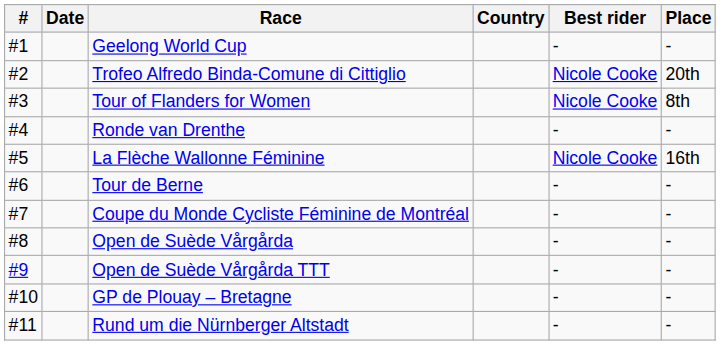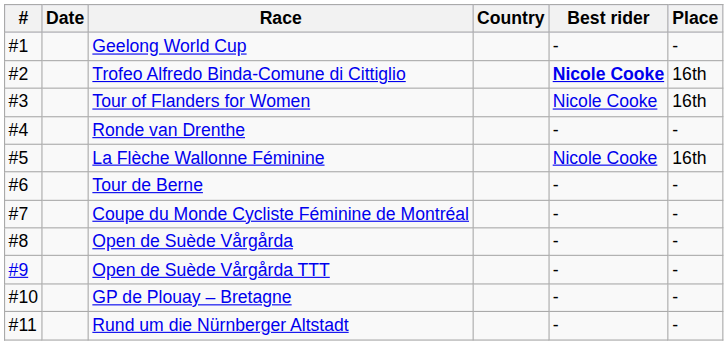Trofeo Alfredo Binda-Comune di Cittiglio | Best rider: normal -> bold
Trofeo Alfredo Binda-Comune di Cittiglio | Place: 20th -> 16th
Tour of Flanders for Women | Place: 8th -> 16th
